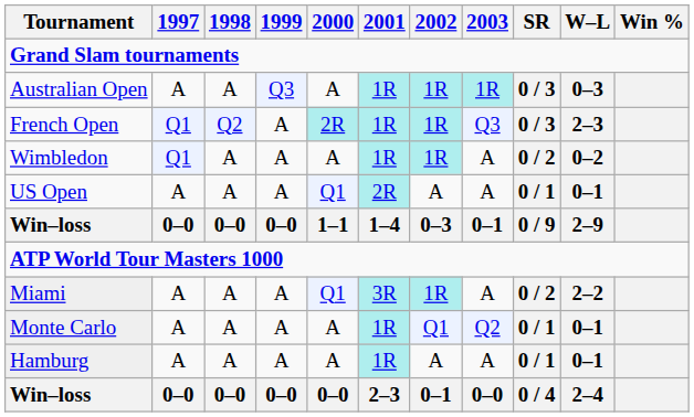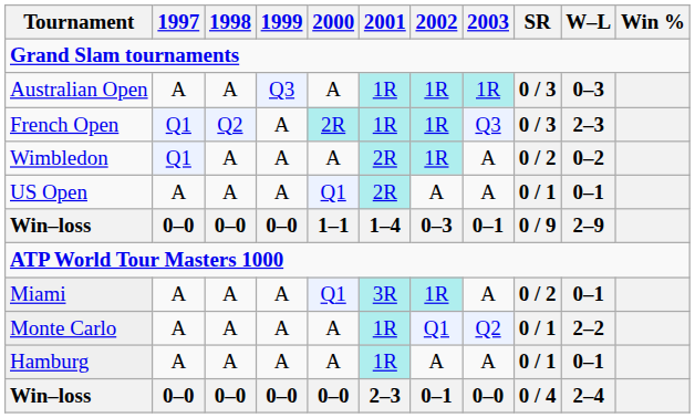Wimbledon | 2001: 1R -> 2R
Miami | W–L: 2–2 -> 0–1
Monte Carlo | W–L: 0–1 -> 2–2
